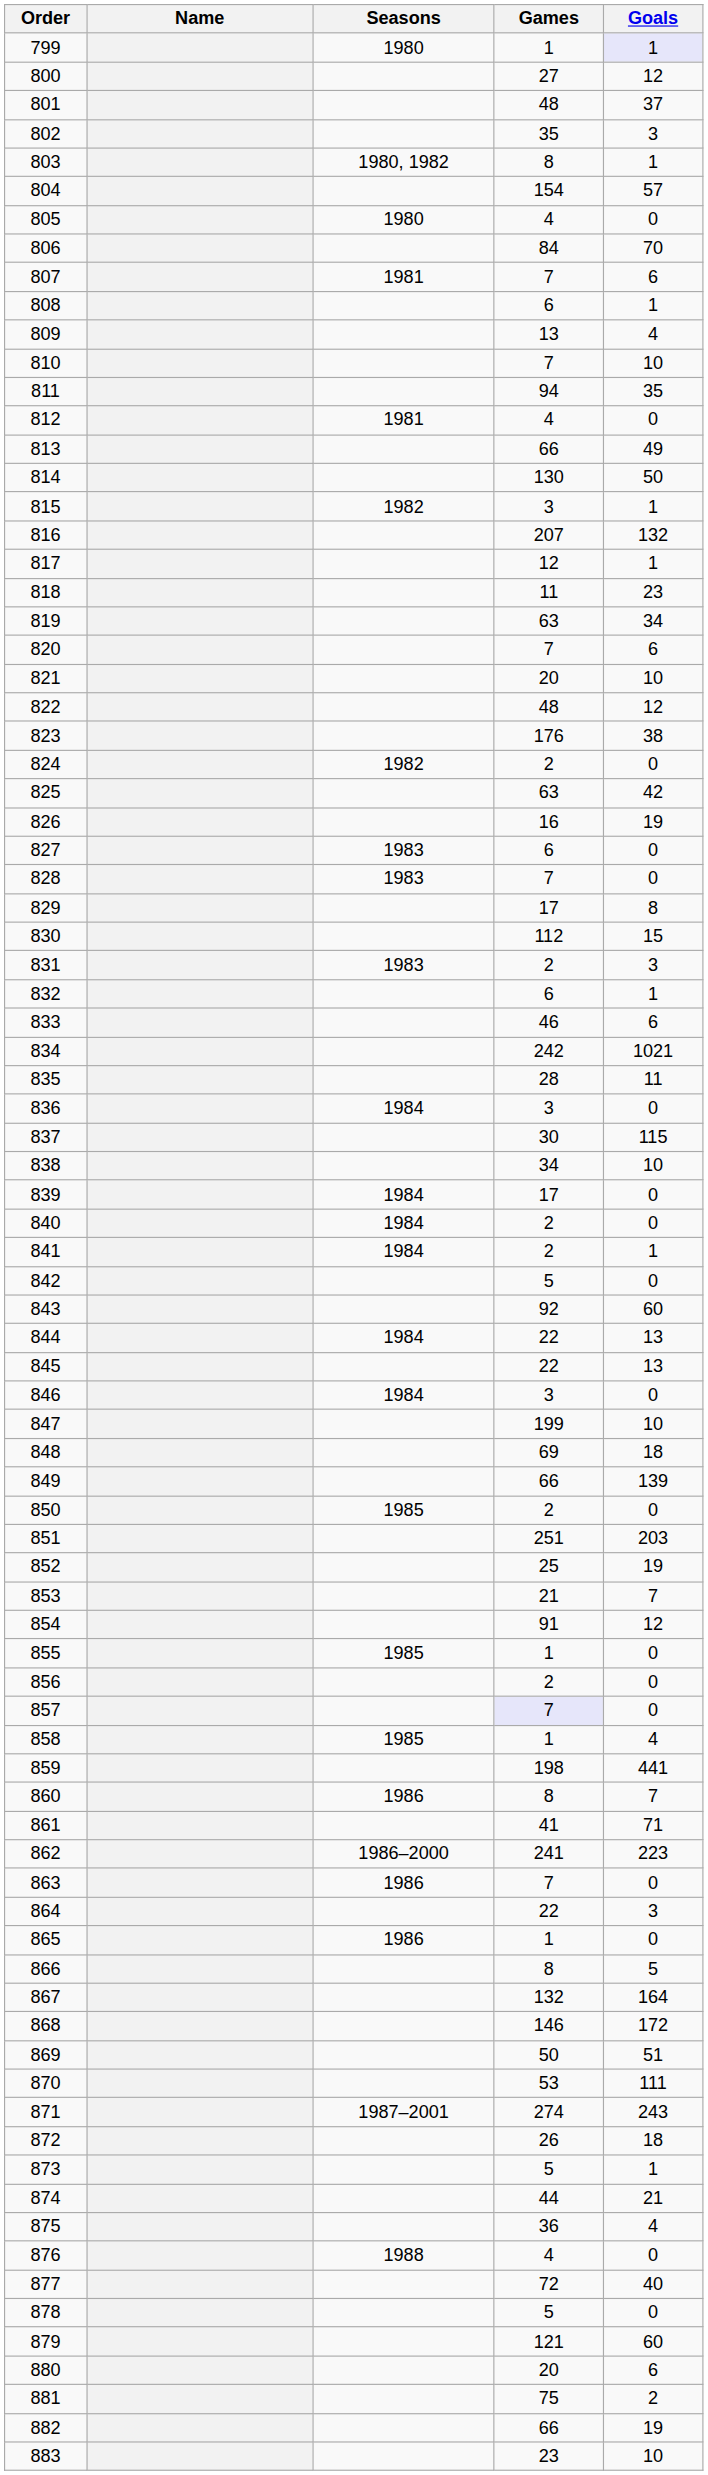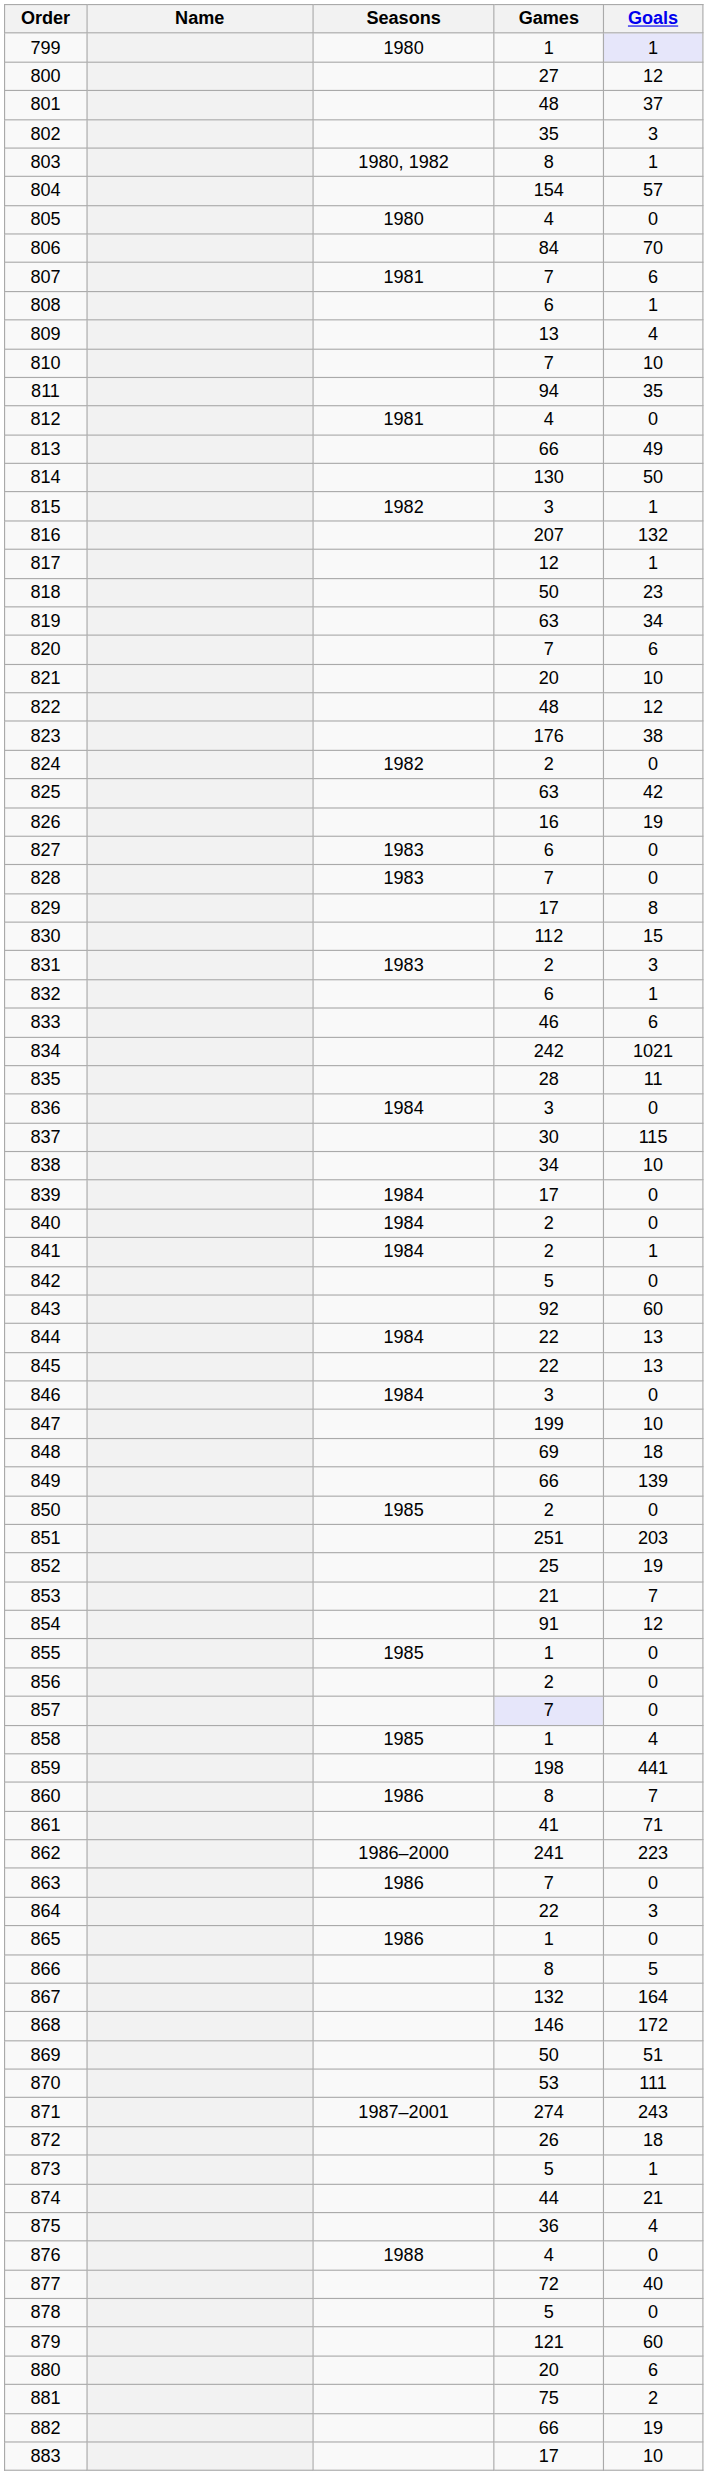818 | Games: 11 -> 50
883 | Games: 23 -> 17
